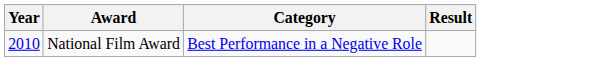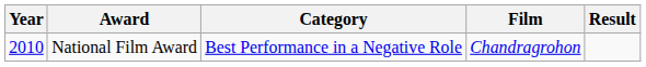+ column: Film | Chandragrohon
